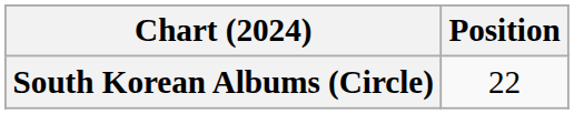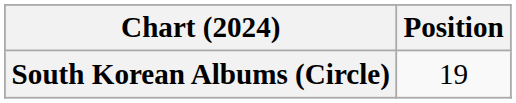South Korean Albums (Circle) | Position: 22 -> 19
